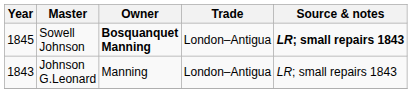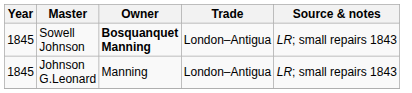Sowell Johnson | Source & notes: bold -> normal
Johnson G.Leonard | Year: 1843 -> 1845
